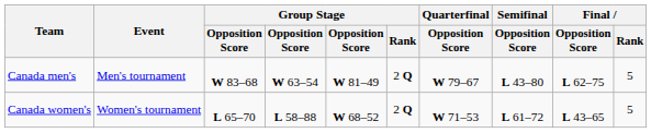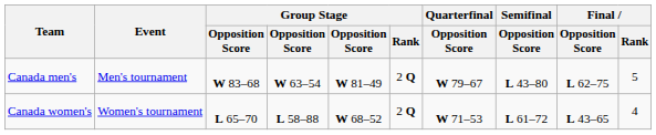Canada women's | Final / Rank: 5 -> 4
